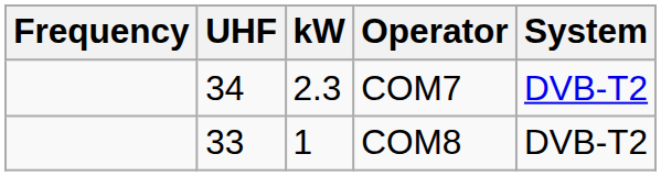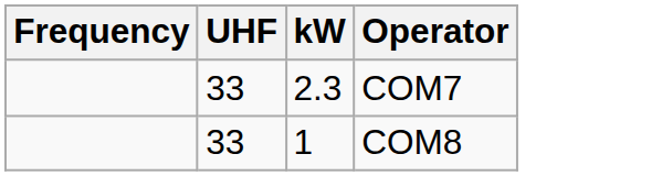- column: System | DVB-T2 | DVB-T2
COM7 | UHF: 34 -> 33
